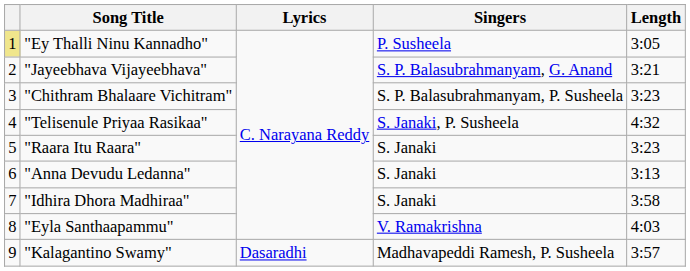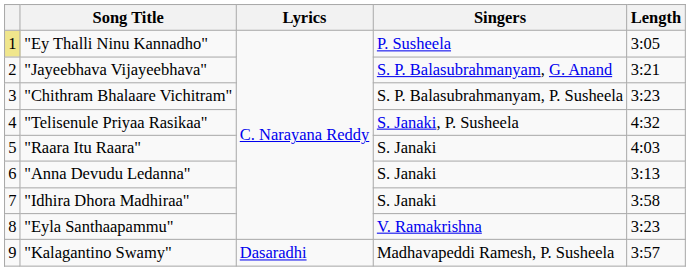"Raara Itu Raara" | Length: 3:23 -> 4:03
"Eyla Santhaapammu" | Length: 4:03 -> 3:23
